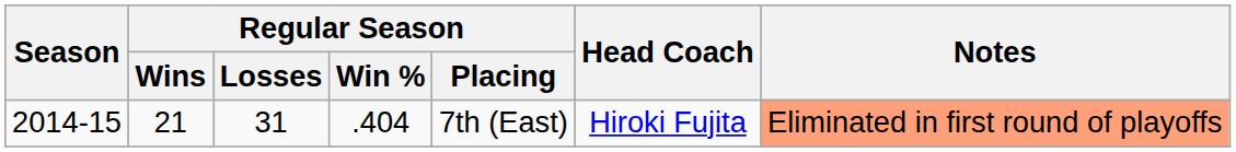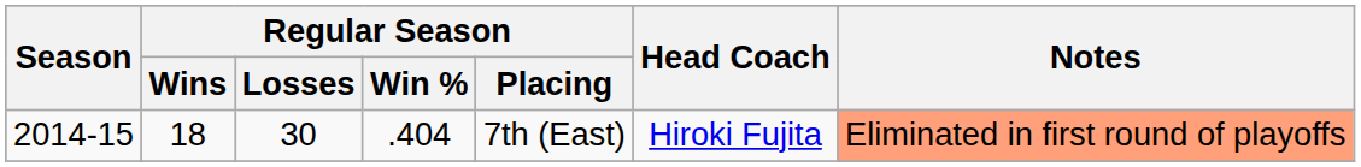2014-15 | Regular Season / Wins: 21 -> 18
2014-15 | Regular Season / Losses: 31 -> 30
